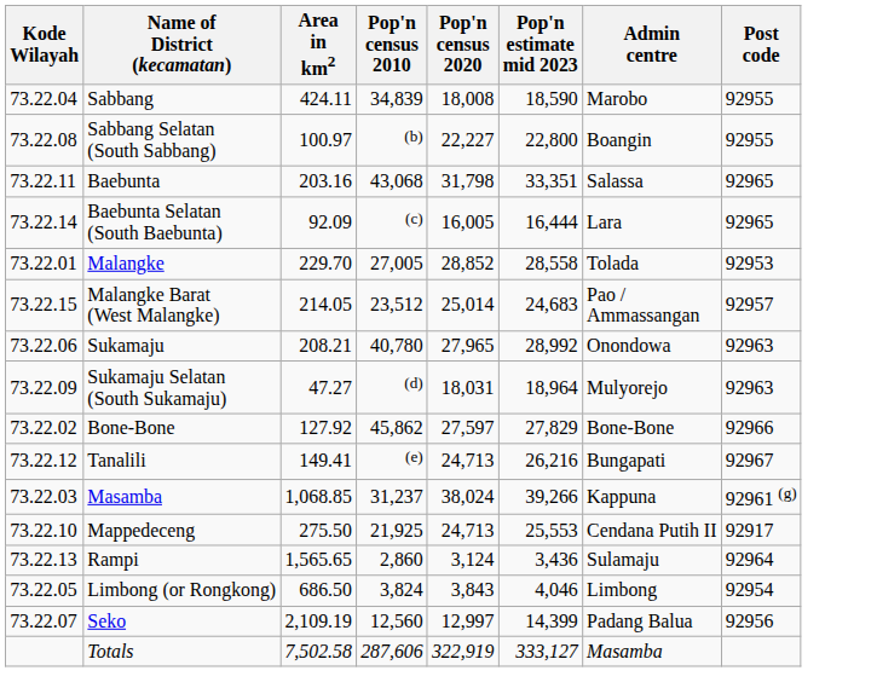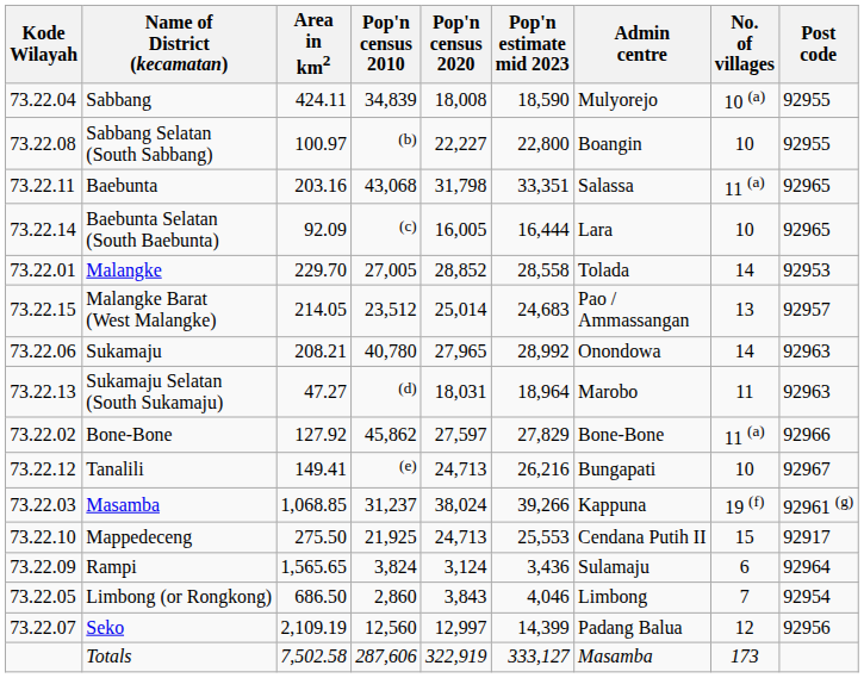+ column: No. of villages | 10 (a) | 10 | 11 (a) | 10 | 14 | 13 | 14 | 11 | 11 (a) | 10 | 19 (f) | 15 | 6 | 7 | 12 | 173
Sabbang | Admin centre: Marobo -> Mulyorejo
Sukamaju Selatan (South Sukamaju) | Kode Wilayah: 73.22.09 -> 73.22.13
Sukamaju Selatan (South Sukamaju) | Admin centre: Mulyorejo -> Marobo
Rampi | Kode Wilayah: 73.22.13 -> 73.22.09
Rampi | Pop'n census 2010: 2,860 -> 3,824
Limbong (or Rongkong) | Pop'n census 2010: 3,824 -> 2,860
